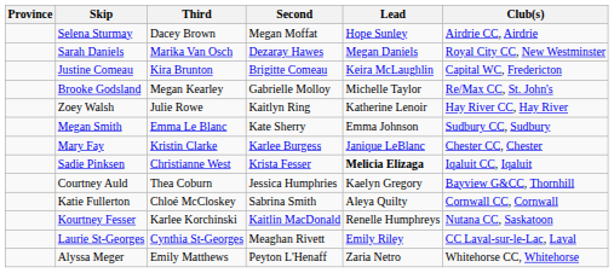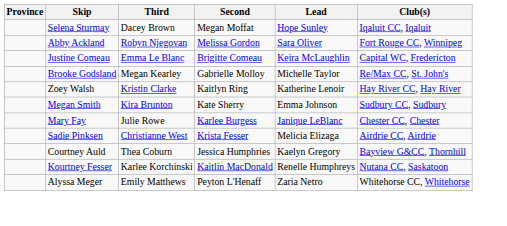Selena Sturmay | Club(s): Airdrie CC, Airdrie -> Iqaluit CC, Iqaluit
- row: Sarah Daniels | Marika Van Osch | Dezaray Hawes | Megan Daniels | Royal City CC, New Westminster
+ row: Abby Ackland | Robyn Njegovan | Melissa Gordon | Sara Oliver | Fort Rouge CC, Winnipeg
Justine Comeau | Third: Kira Brunton -> Emma Le Blanc
Zoey Walsh | Third: Julie Rowe -> Kristin Clarke
Megan Smith | Third: Emma Le Blanc -> Kira Brunton
Mary Fay | Third: Kristin Clarke -> Julie Rowe
Sadie Pinksen | Lead: bold -> normal
Sadie Pinksen | Club(s): Iqaluit CC, Iqaluit -> Airdrie CC, Airdrie
- row: Katie Fullerton | Chloé McCloskey | Sabrina Smith | Aleya Quilty | Cornwall CC, Cornwall
- row: Laurie St-Georges | Cynthia St-Georges | Meaghan Rivett | Emily Riley | CC Laval-sur-le-Lac, Laval
